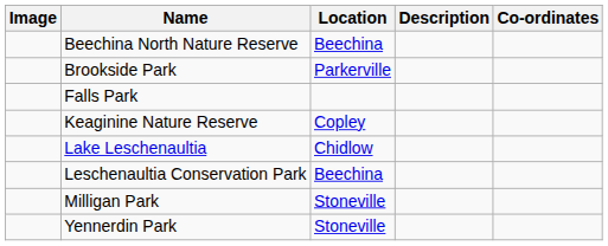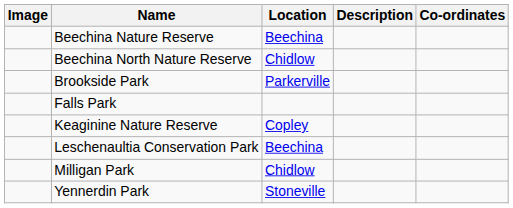+ row: Beechina Nature Reserve | Beechina
Beechina North Nature Reserve | Location: Beechina -> Chidlow
- row: Lake Leschenaultia | Chidlow
Milligan Park | Location: Stoneville -> Chidlow
